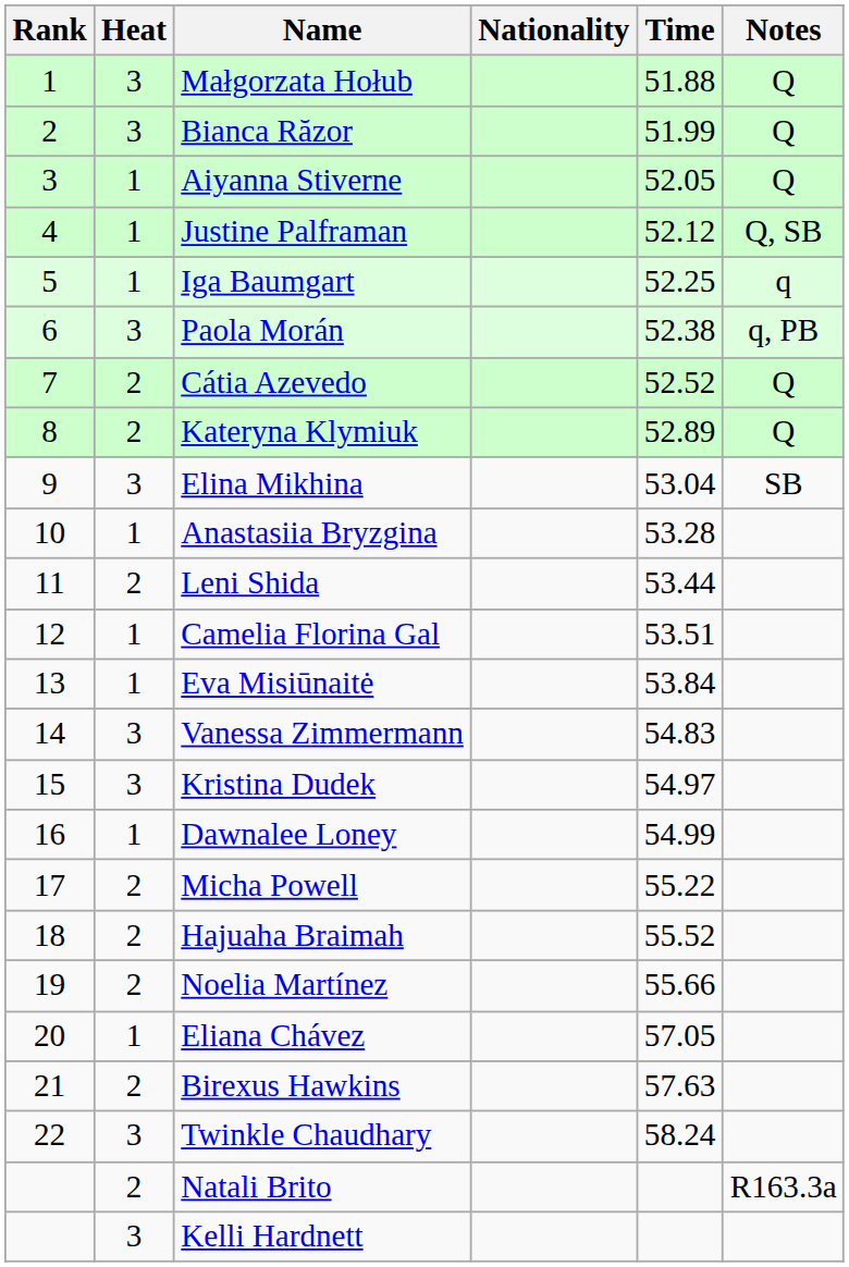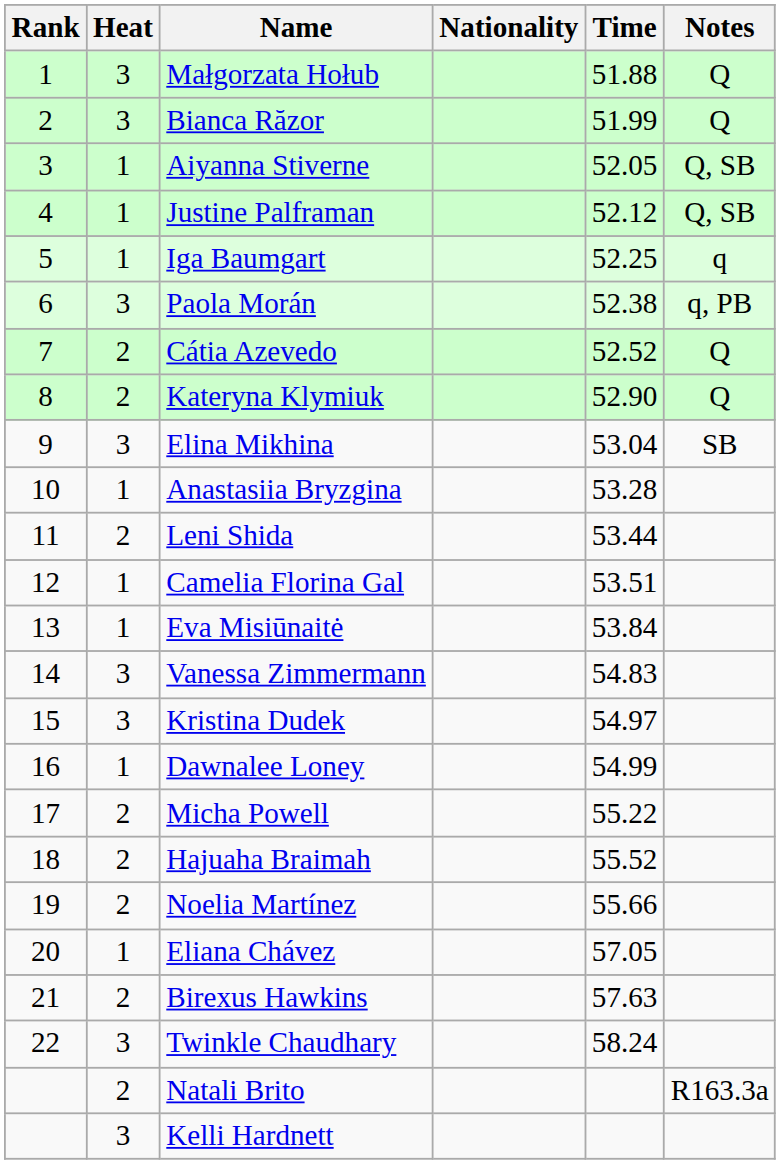Aiyanna Stiverne | Notes: Q -> Q, SB
Kateryna Klymiuk | Time: 52.89 -> 52.90
